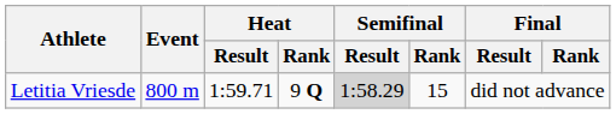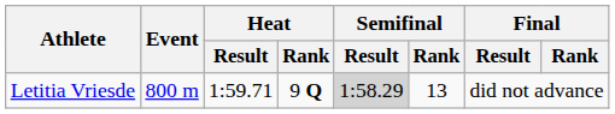Letitia Vriesde | Semifinal / Rank: 15 -> 13
